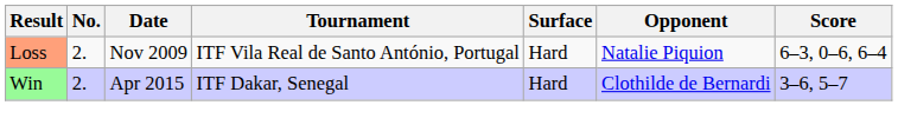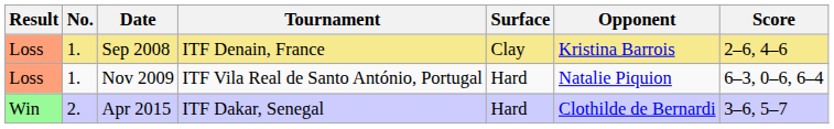+ row: Loss | 1. | Sep 2008 | ITF Denain, France | Clay | Kristina Barrois | 2–6, 4–6
Nov 2009 | No.: 2. -> 1.
